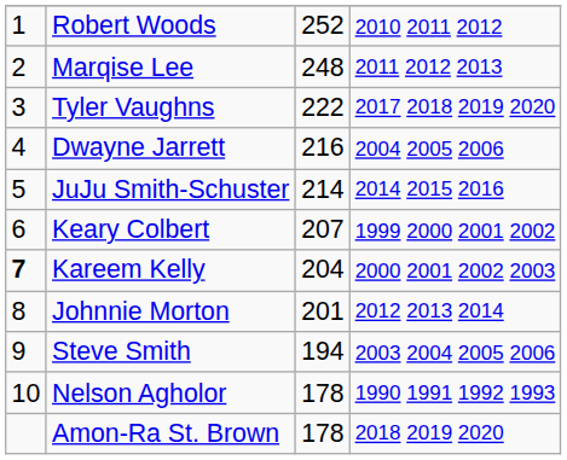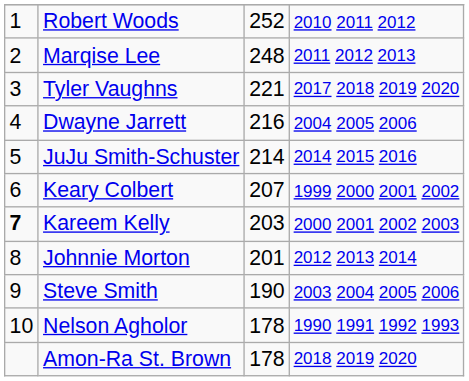Tyler Vaughns | column 3: 222 -> 221
Kareem Kelly | column 3: 204 -> 203
Steve Smith | column 3: 194 -> 190
